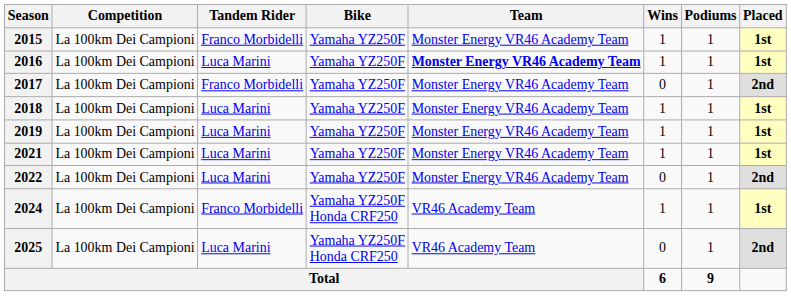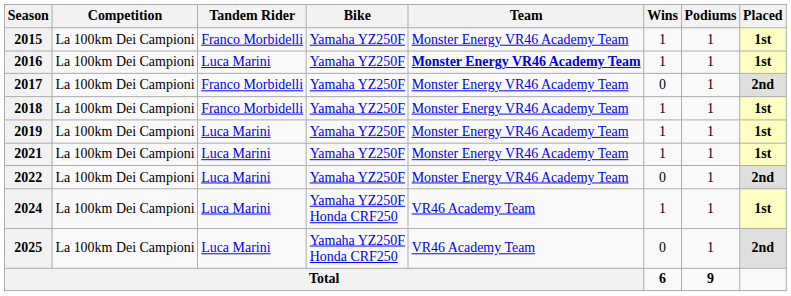2018 | Tandem Rider: Luca Marini -> Franco Morbidelli
2024 | Tandem Rider: Franco Morbidelli -> Luca Marini
